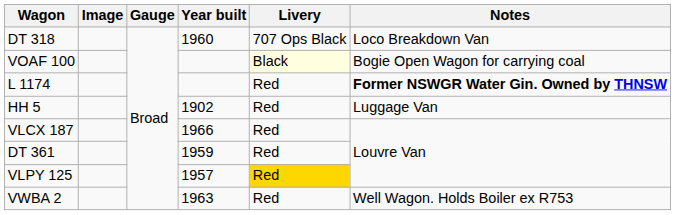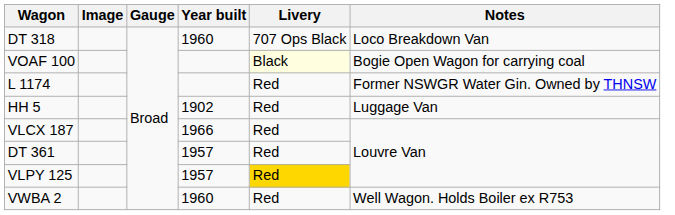L 1174 | Notes: bold -> normal
DT 361 | Year built: 1959 -> 1957
VWBA 2 | Year built: 1963 -> 1960
